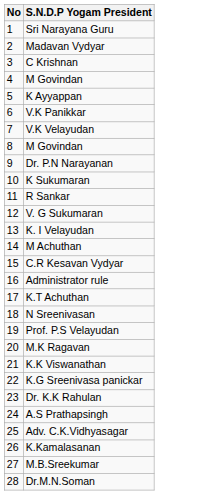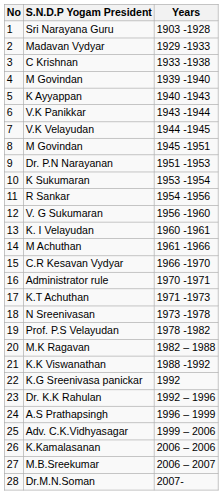+ column: Years | 1903 -1928 | 1929 -1933 | 1933 -1938 | 1939 -1940 | 1940 -1943 | 1943 -1944 | 1944 -1945 | 1945 -1951 | 1951 -1953 | 1953 -1954 | 1954 -1956 | 1956 -1960 | 1960 -1961 | 1961 -1966 | 1966 -1970 | 1970 -1971 | 1971 -1973 | 1973 -1978 | 1978 -1982 | 1982 – 1988 | 1988 -1992 | 1992 | 1992 – 1996 | 1996 – 1999 | 1999 – 2006 | 2006 – 2006 | 2006 – 2007 | 2007-
